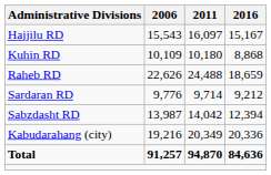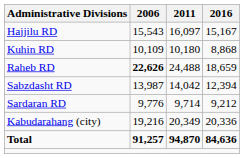Raheb RD | 2006: normal -> bold
rows swapped: Sabzdasht RD <-> Sardaran RD
